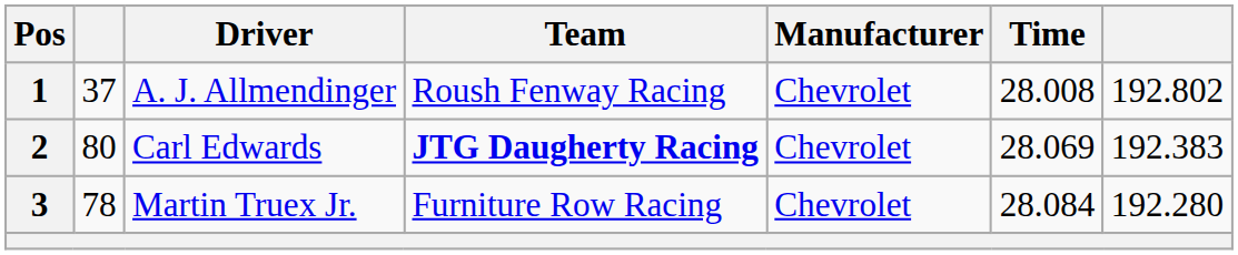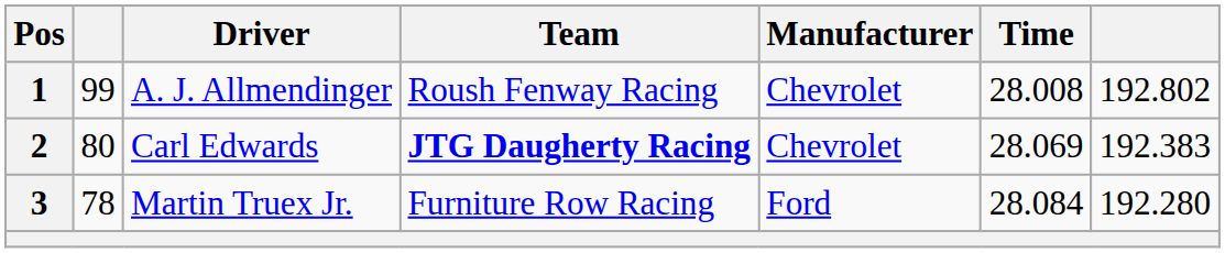1 | column 2: 37 -> 99
3 | Manufacturer: Chevrolet -> Ford
